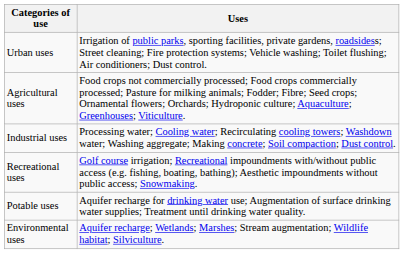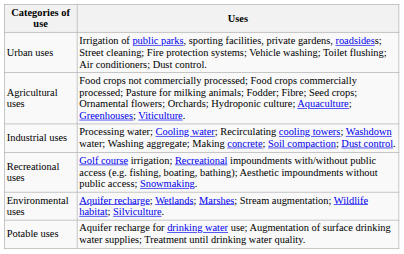rows swapped: Environmental uses <-> Potable uses
